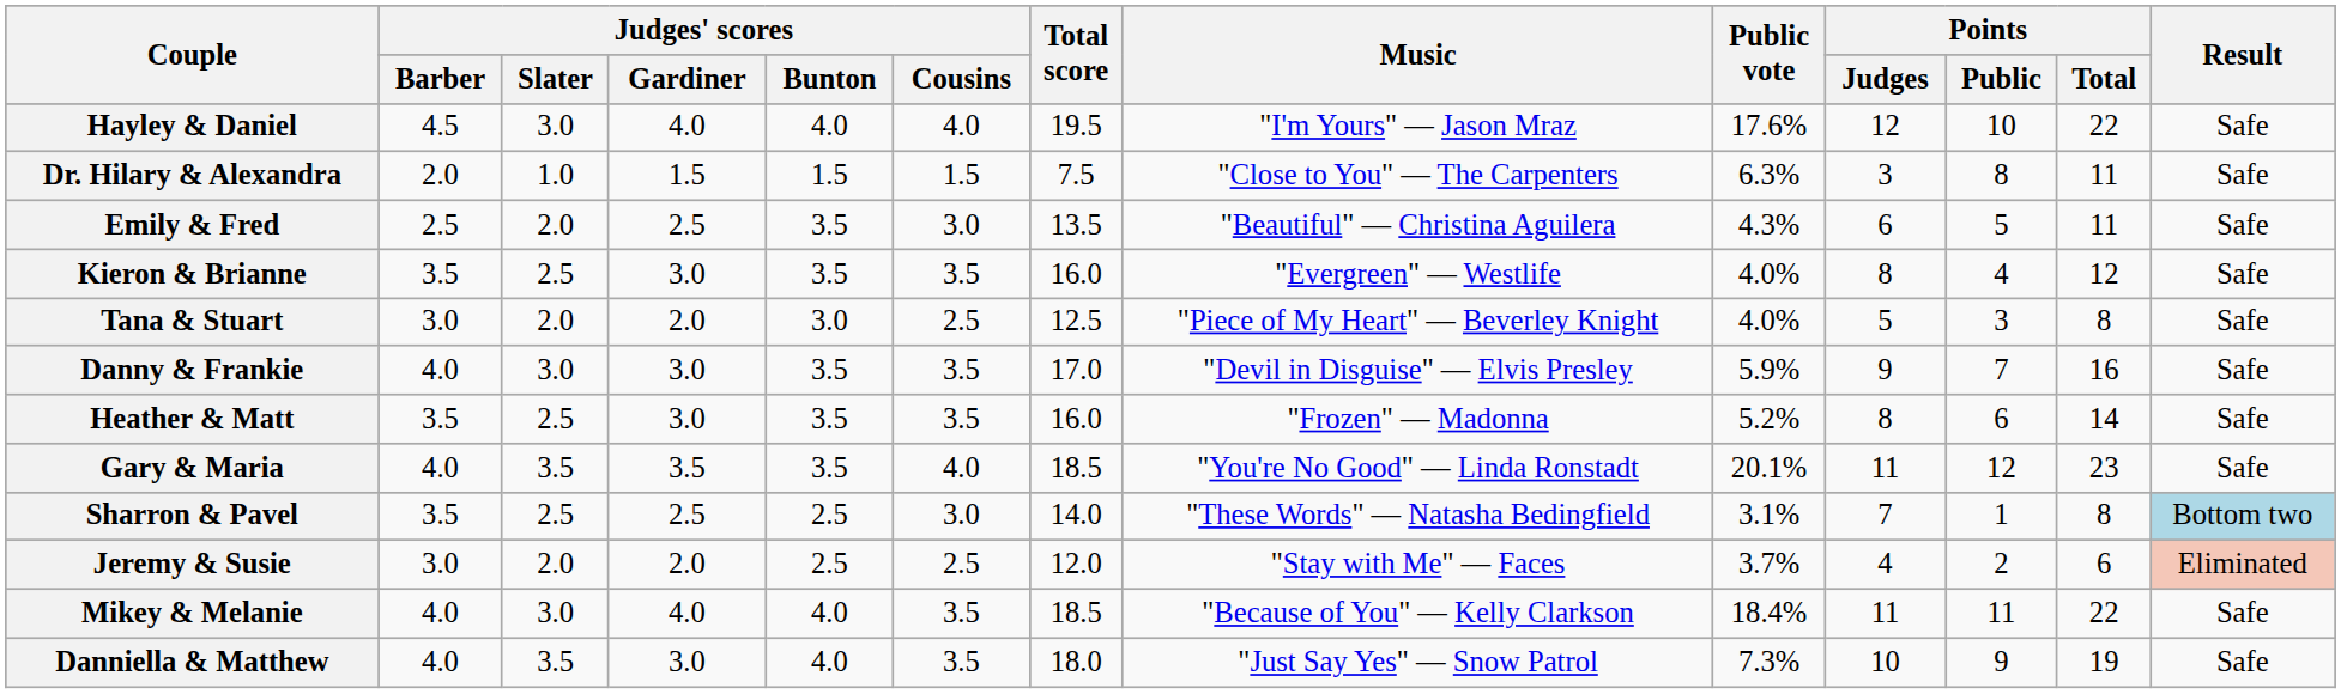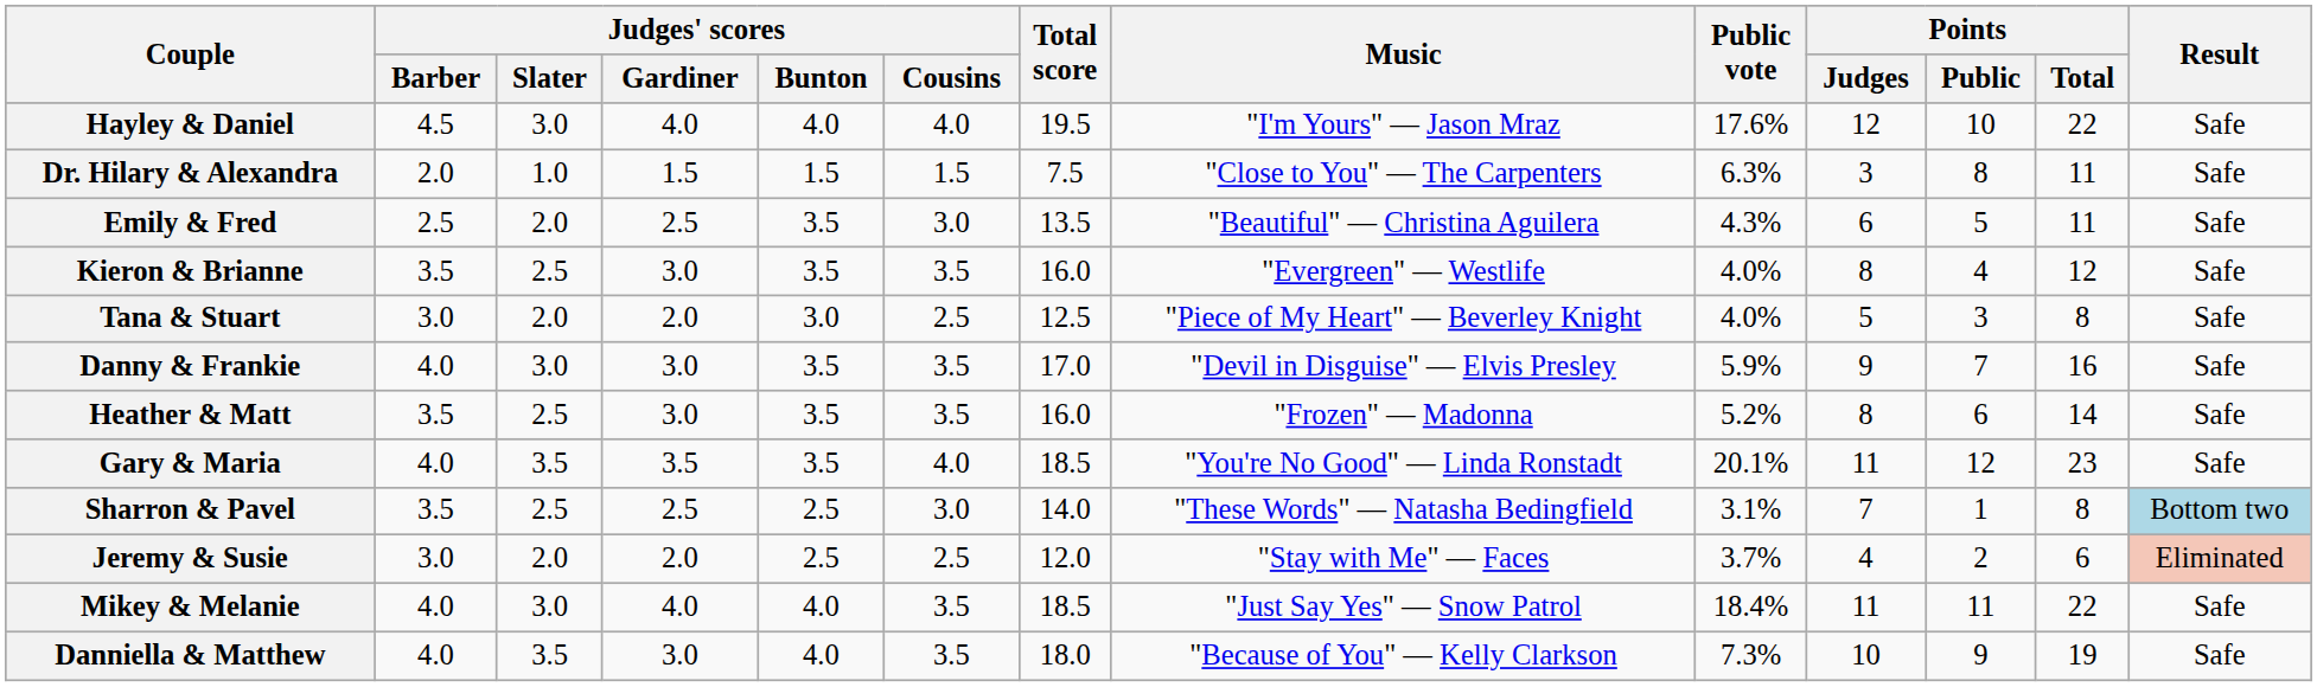Mikey & Melanie | Music: "Because of You" — Kelly Clarkson -> "Just Say Yes" — Snow Patrol
Danniella & Matthew | Music: "Just Say Yes" — Snow Patrol -> "Because of You" — Kelly Clarkson
